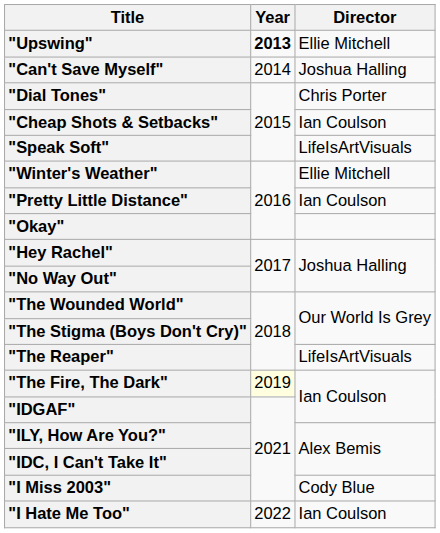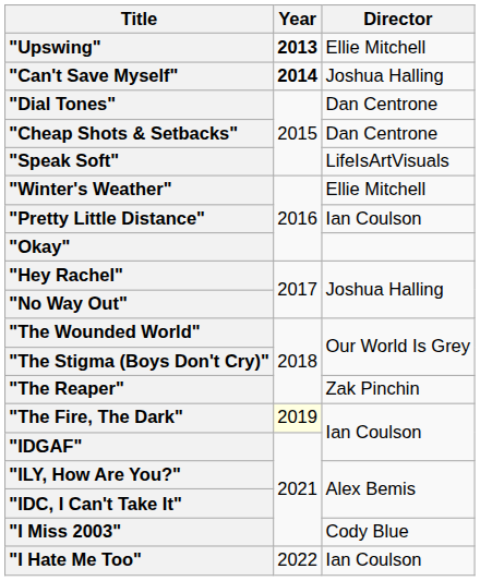"Can't Save Myself" | Year: normal -> bold
"Dial Tones" | Director: Chris Porter -> Dan Centrone
"Cheap Shots & Setbacks" | Director: Ian Coulson -> Dan Centrone
"The Reaper" | Director: LifeIsArtVisuals -> Zak Pinchin
